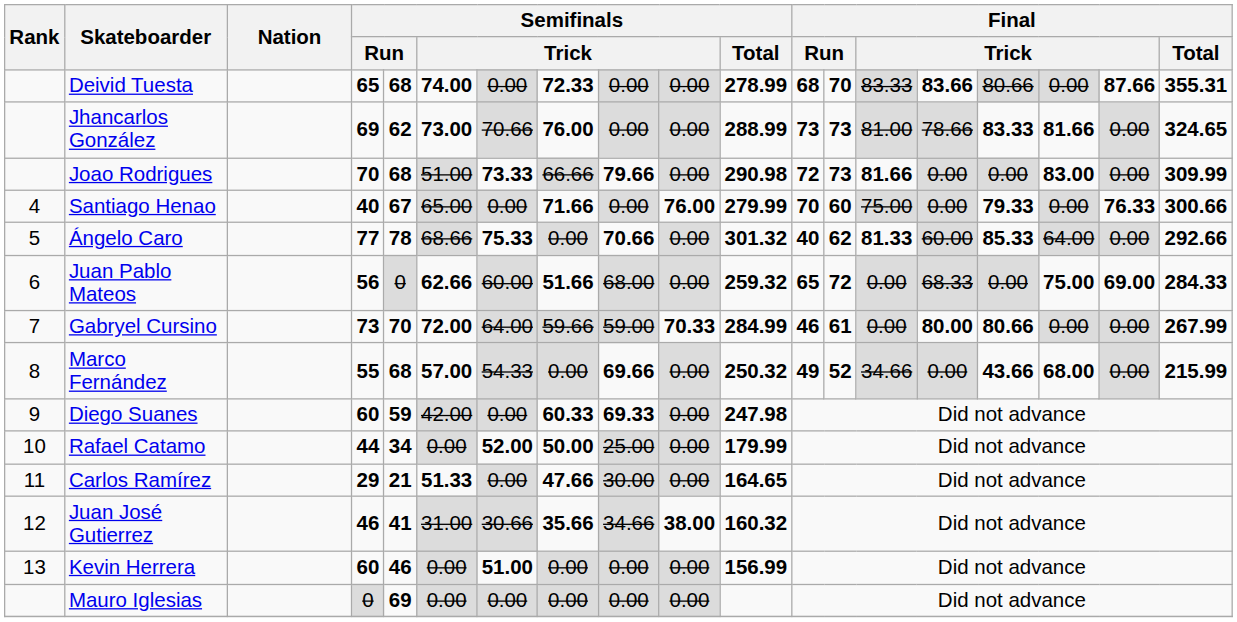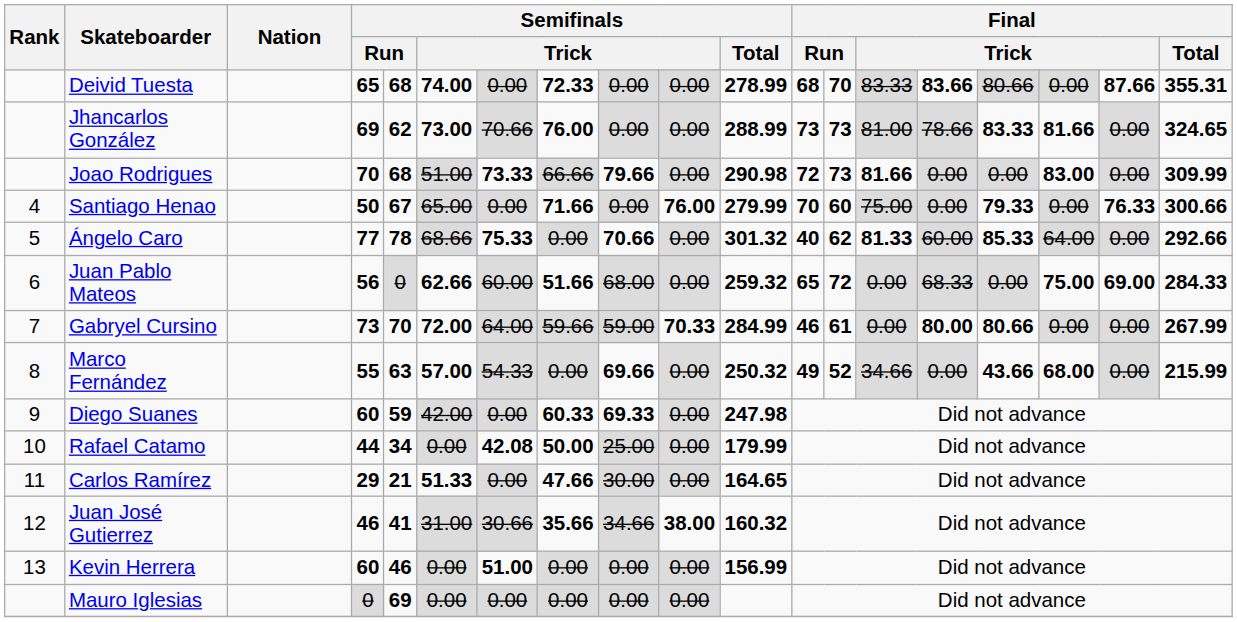Santiago Henao | column 4: 40 -> 50
Marco Fernández | column 5: 68 -> 63
Rafael Catamo | column 7: 52.00 -> 42.08
